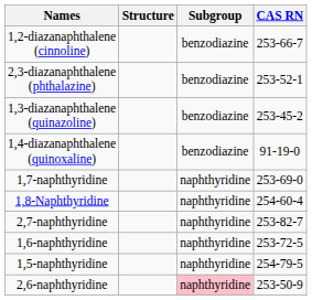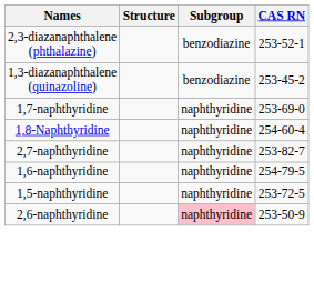- row: 1,2-diazanaphthalene (cinnoline) | benzodiazine | 253-66-7
- row: 1,4-diazanaphthalene (quinoxaline) | benzodiazine | 91-19-0
1,6-naphthyridine | CAS RN: 253-72-5 -> 254-79-5
1,5-naphthyridine | CAS RN: 254-79-5 -> 253-72-5
